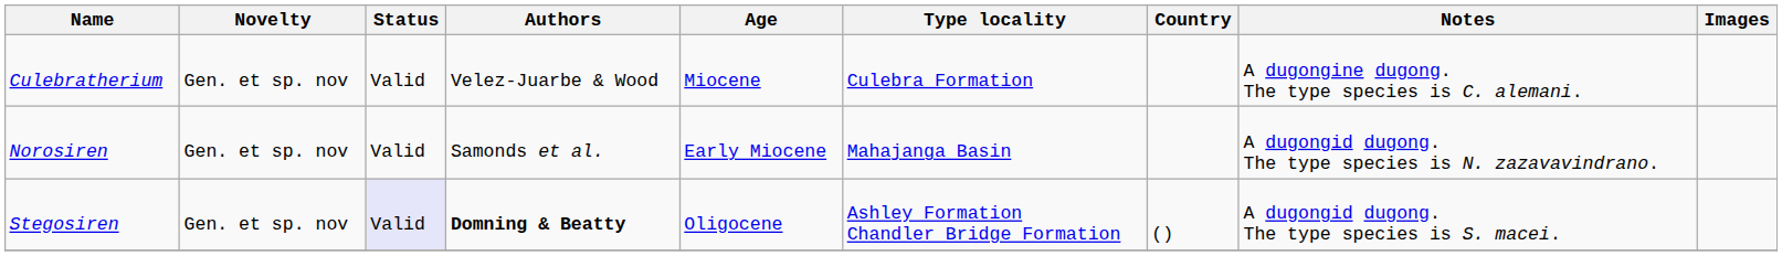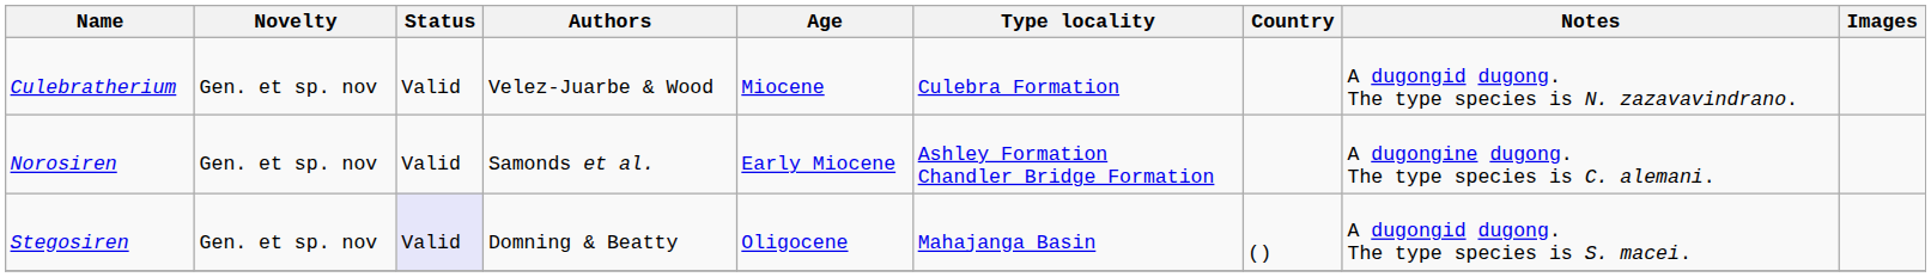Culebratherium | Notes: A dugongine dugong. The type species is C. alemani. -> A dugongid dugong. The type species is N. zazavavindrano.
Norosiren | Type locality: Mahajanga Basin -> Ashley Formation Chandler Bridge Formation
Norosiren | Notes: A dugongid dugong. The type species is N. zazavavindrano. -> A dugongine dugong. The type species is C. alemani.
Stegosiren | Authors: bold -> normal
Stegosiren | Type locality: Ashley Formation Chandler Bridge Formation -> Mahajanga Basin
